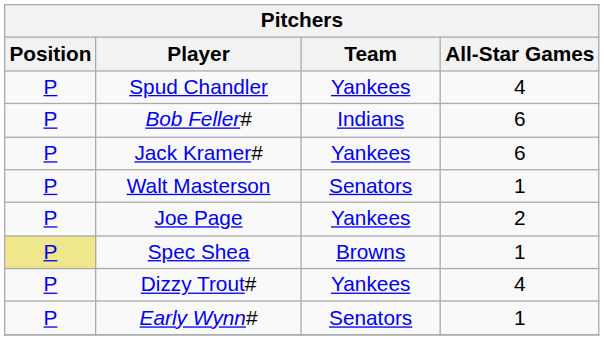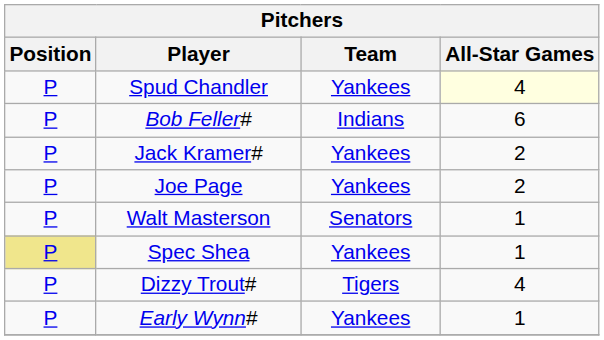Spud Chandler | All-Star Games: no background -> lightyellow background
Jack Kramer# | All-Star Games: 6 -> 2
rows swapped: Walt Masterson <-> Joe Page
Spec Shea | Team: Browns -> Yankees
Dizzy Trout# | Team: Yankees -> Tigers
Early Wynn# | Team: Senators -> Yankees
